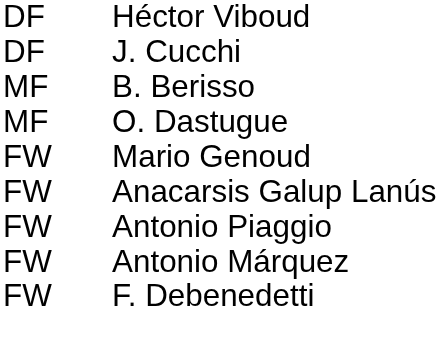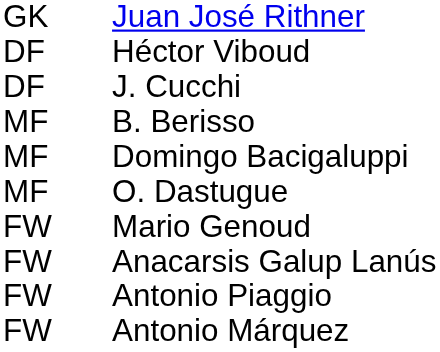+ row: GK | Juan José Rithner
+ row: MF | Domingo Bacigaluppi
- row: FW | F. Debenedetti
